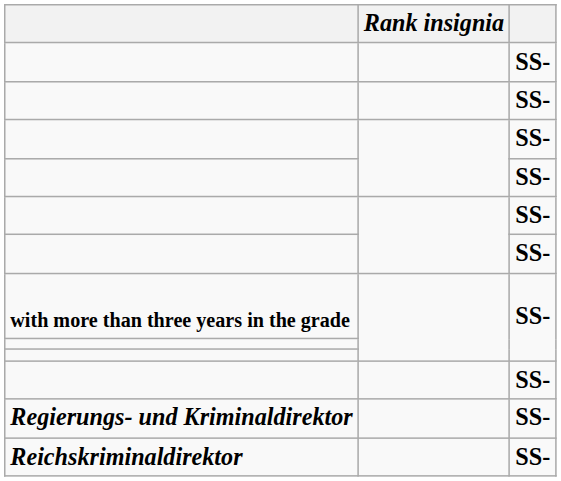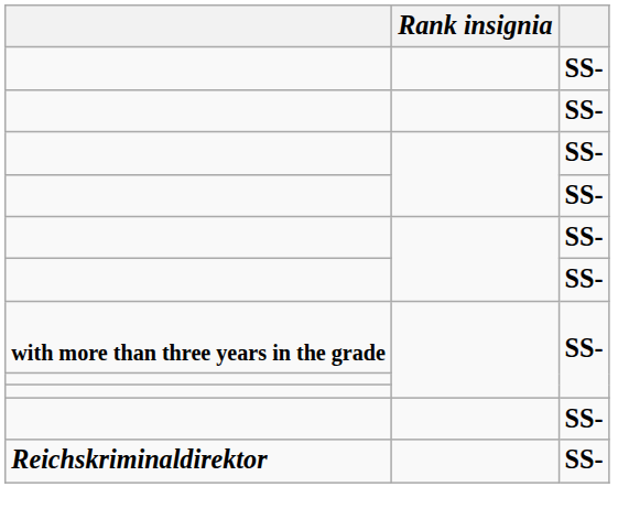- row: Regierungs- und Kriminaldirektor | SS-
